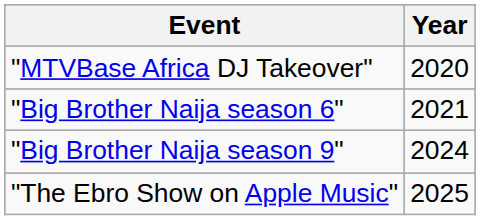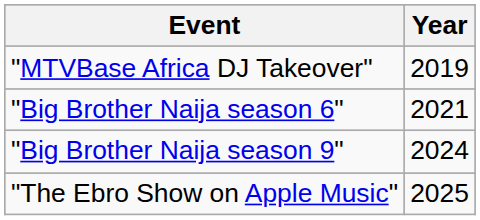"MTVBase Africa DJ Takeover" | Year: 2020 -> 2019
